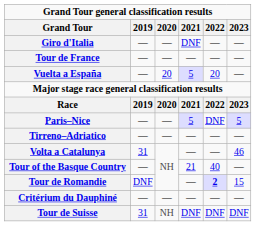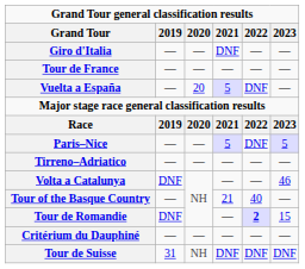Vuelta a España | 2022: 20 -> DNF
Volta a Catalunya | 2019: 31 -> DNF
